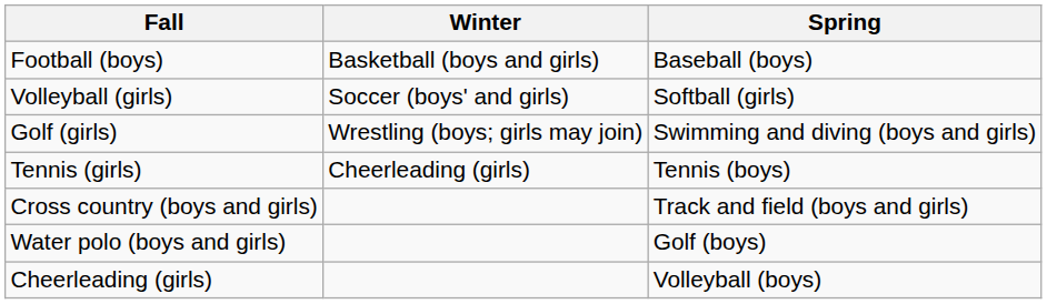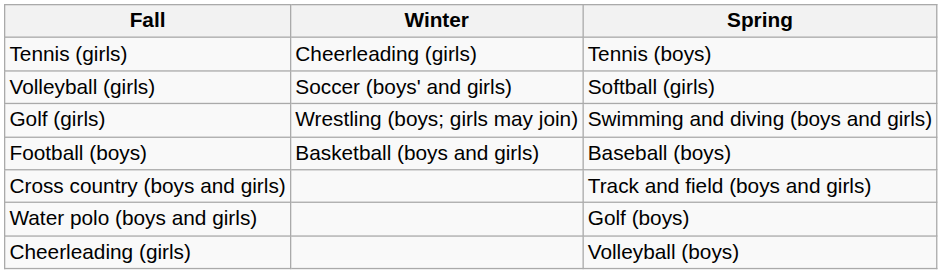rows swapped: Football (boys) <-> Tennis (girls)
